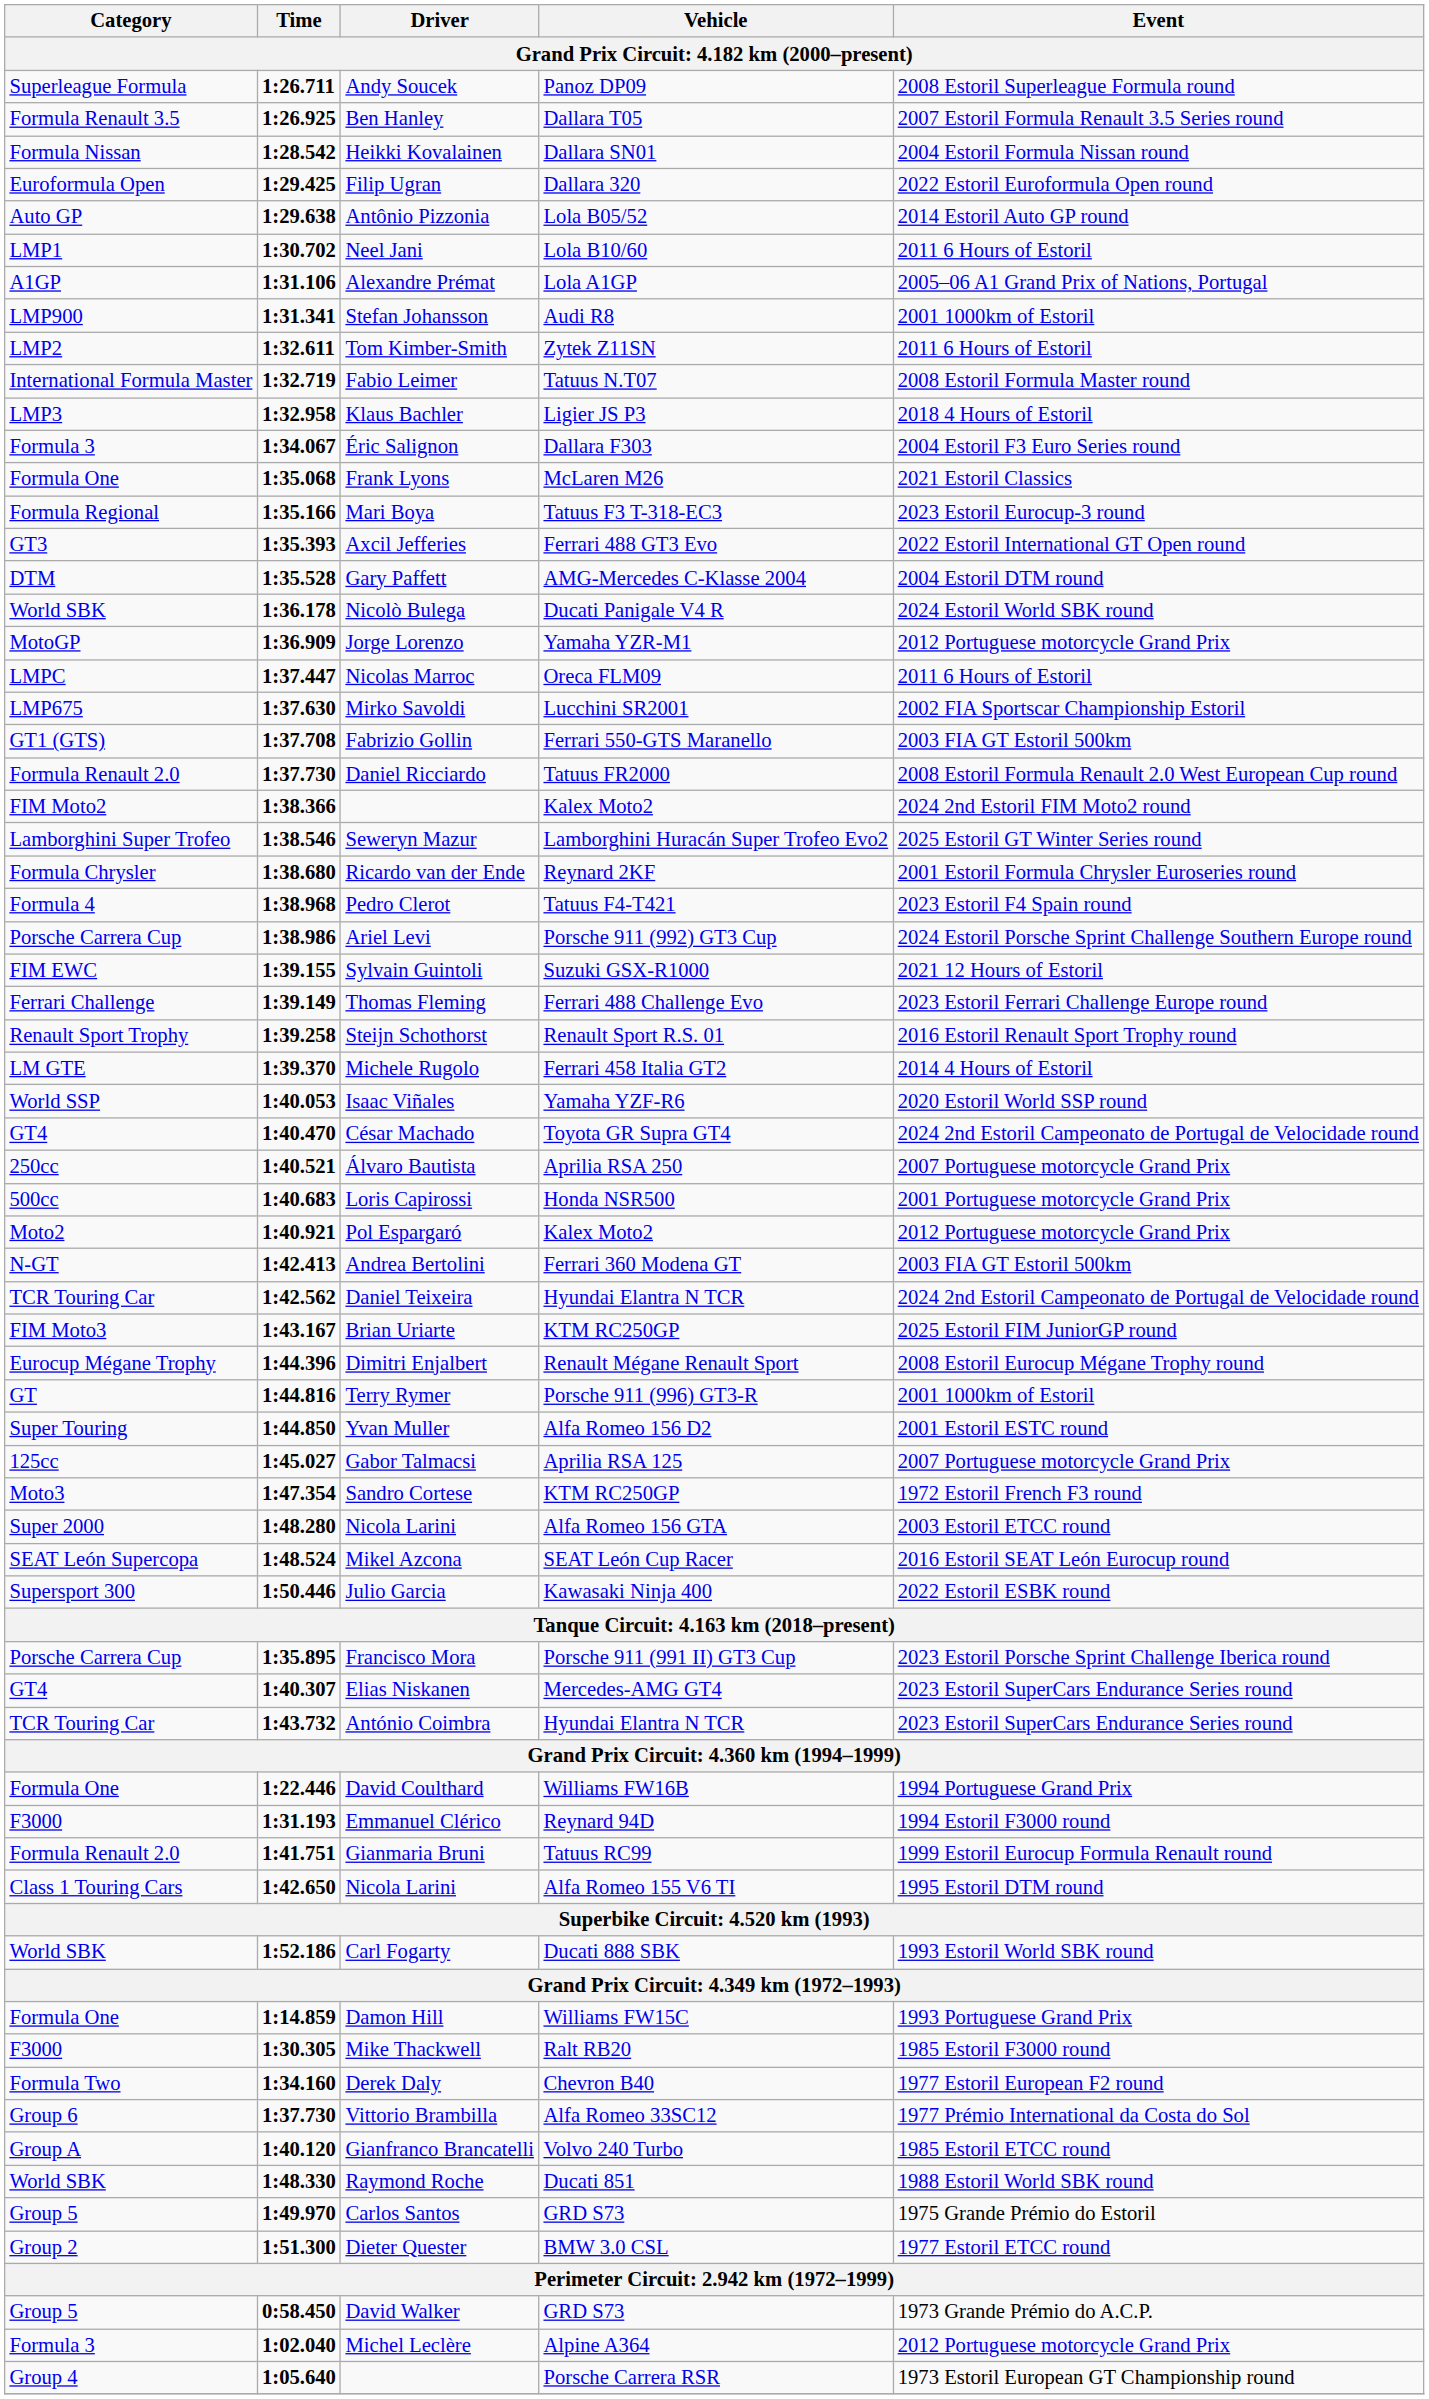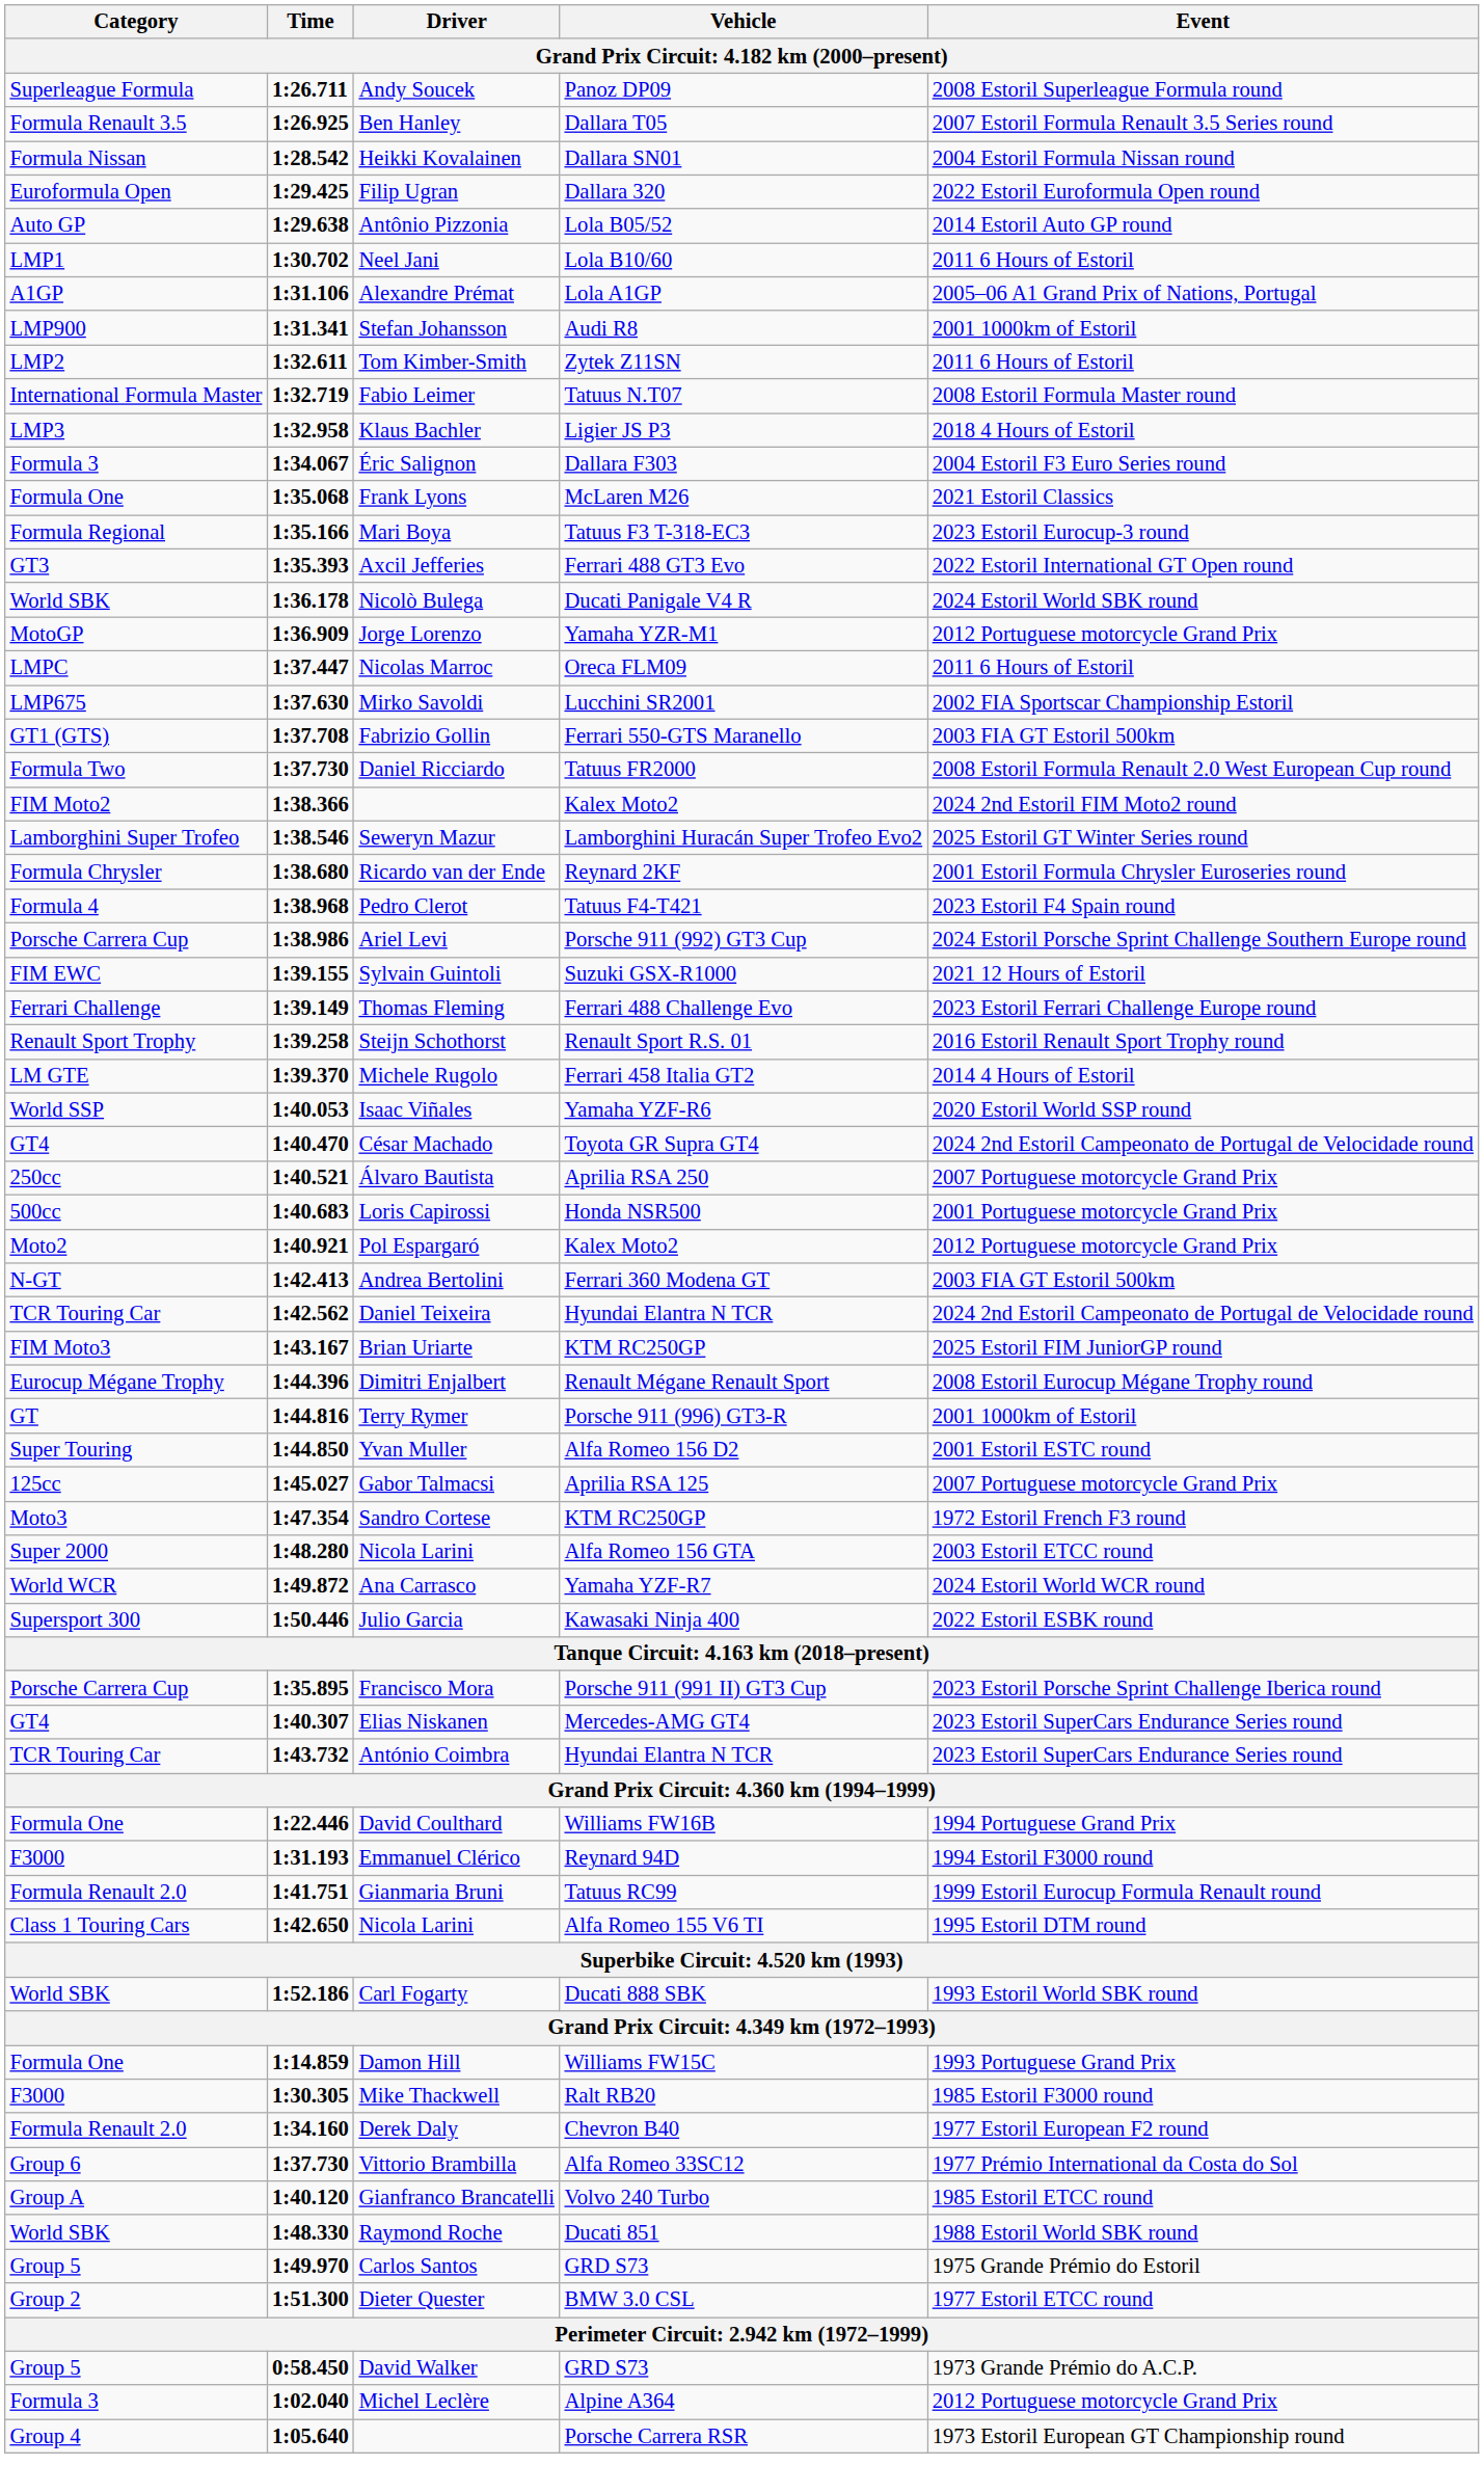- row: DTM | 1:35.528 | Gary Paffett | AMG-Mercedes C-Klasse 2004 | 2004 Estoril DTM round
Daniel Ricciardo | Category: Formula Renault 2.0 -> Formula Two
- row: SEAT León Supercopa | 1:48.524 | Mikel Azcona | SEAT León Cup Racer | 2016 Estoril SEAT León Eurocup round
+ row: World WCR | 1:49.872 | Ana Carrasco | Yamaha YZF-R7 | 2024 Estoril World WCR round
Derek Daly | Category: Formula Two -> Formula Renault 2.0
